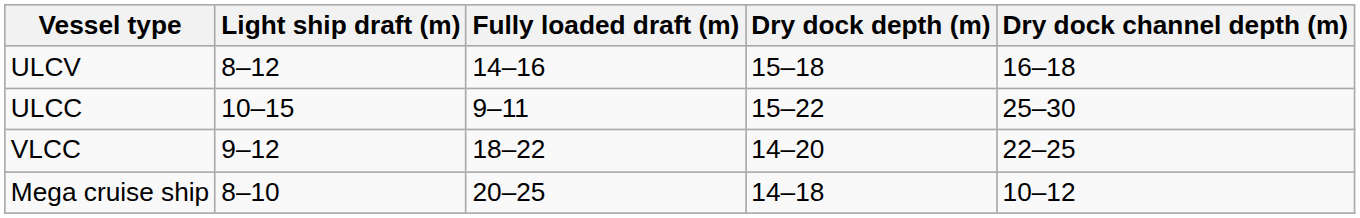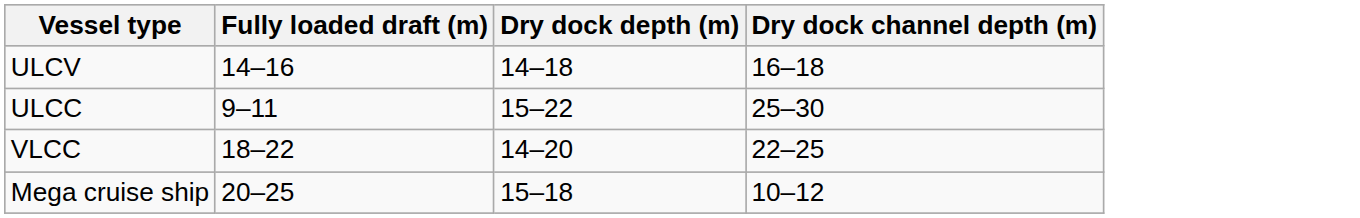- column: Light ship draft (m) | 8–12 | 10–15 | 9–12 | 8–10
ULCV | Dry dock depth (m): 15–18 -> 14–18
Mega cruise ship | Dry dock depth (m): 14–18 -> 15–18
